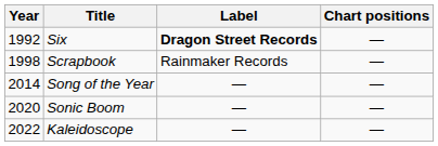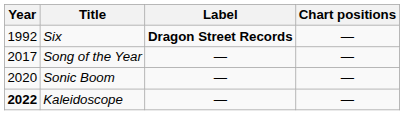- row: 1998 | Scrapbook | Rainmaker Records | —
Song of the Year | Year: 2014 -> 2017
Kaleidoscope | Year: normal -> bold
